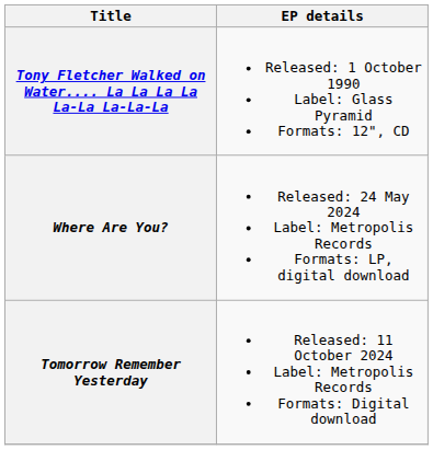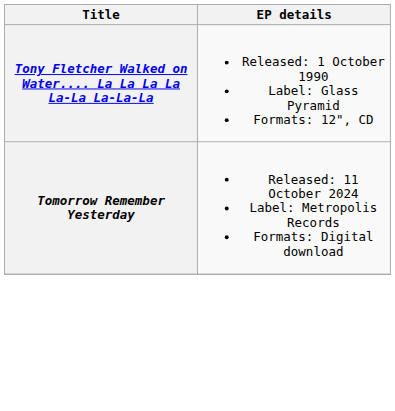- row: Where Are You? | Released: 24 May 2024 Label: Metropolis Records Formats: LP, digital download
